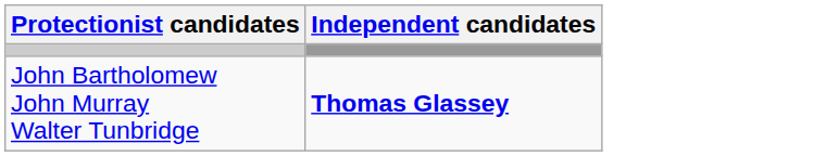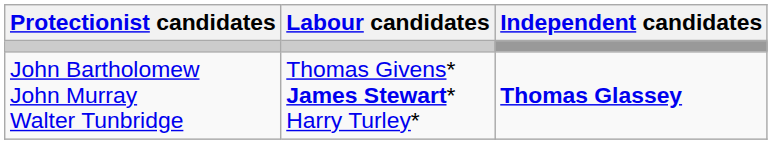+ column: Labour candidates | Thomas Givens* James Stewart* Harry Turley*
